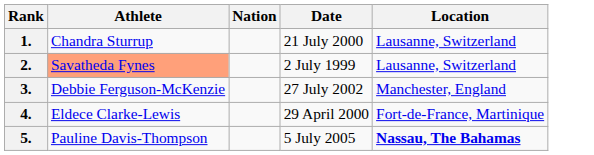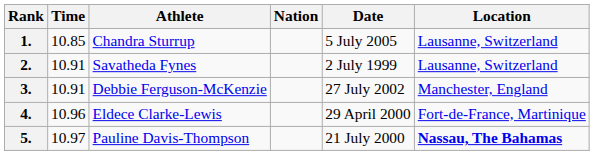+ column: Time | 10.85 | 10.91 | 10.91 | 10.96 | 10.97
1. | Date: 21 July 2000 -> 5 July 2005
2. | Athlete: lightsalmon background -> no background
5. | Date: 5 July 2005 -> 21 July 2000
